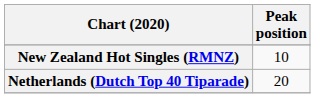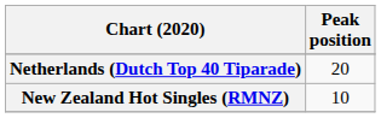rows swapped: Netherlands (Dutch Top 40 Tiparade) <-> New Zealand Hot Singles (RMNZ)
